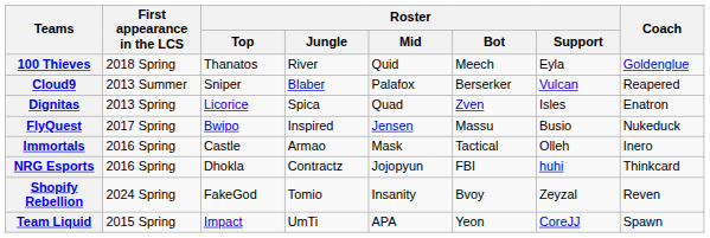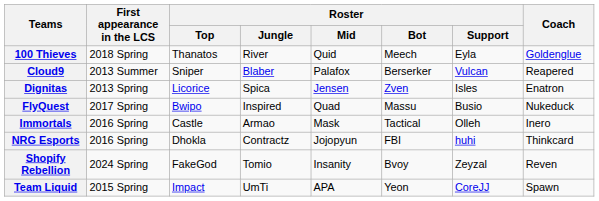Dignitas | Roster / Mid: Quad -> Jensen
FlyQuest | Roster / Mid: Jensen -> Quad
